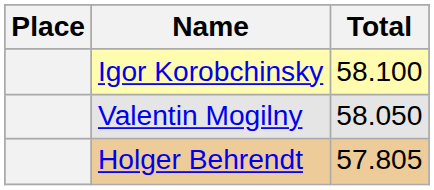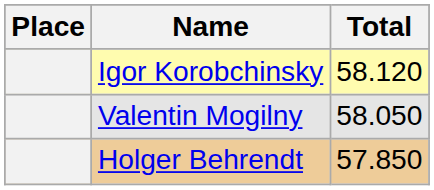Igor Korobchinsky | Total: 58.100 -> 58.120
Holger Behrendt | Total: 57.805 -> 57.850
